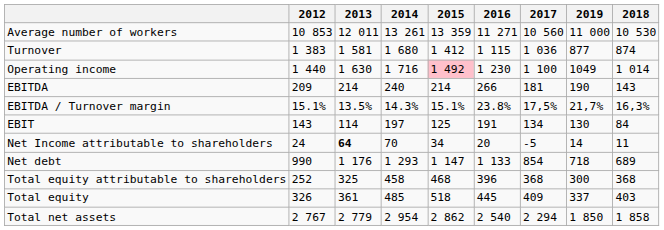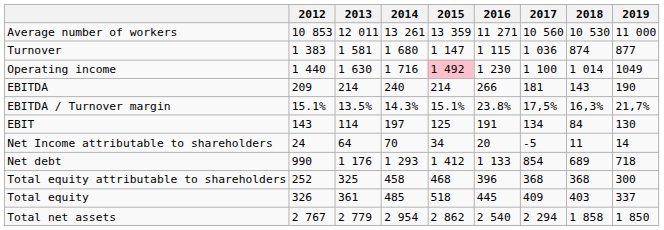columns swapped: 2018 <-> 2019
Turnover | 2015: 1 412 -> 1 147
Net Income attributable to shareholders | 2013: bold -> normal
Net debt | 2015: 1 147 -> 1 412
